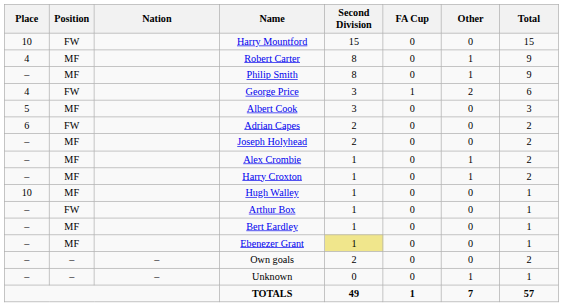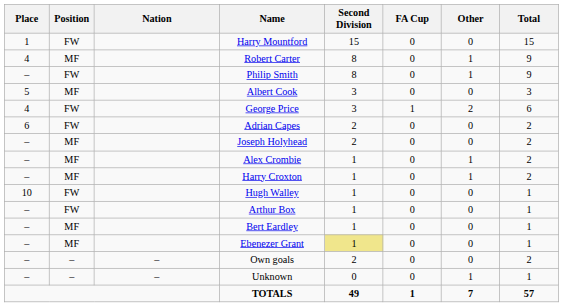Harry Mountford | Place: 10 -> 1
Philip Smith | Position: MF -> FW
rows swapped: George Price <-> Albert Cook
Hugh Walley | Position: MF -> FW
